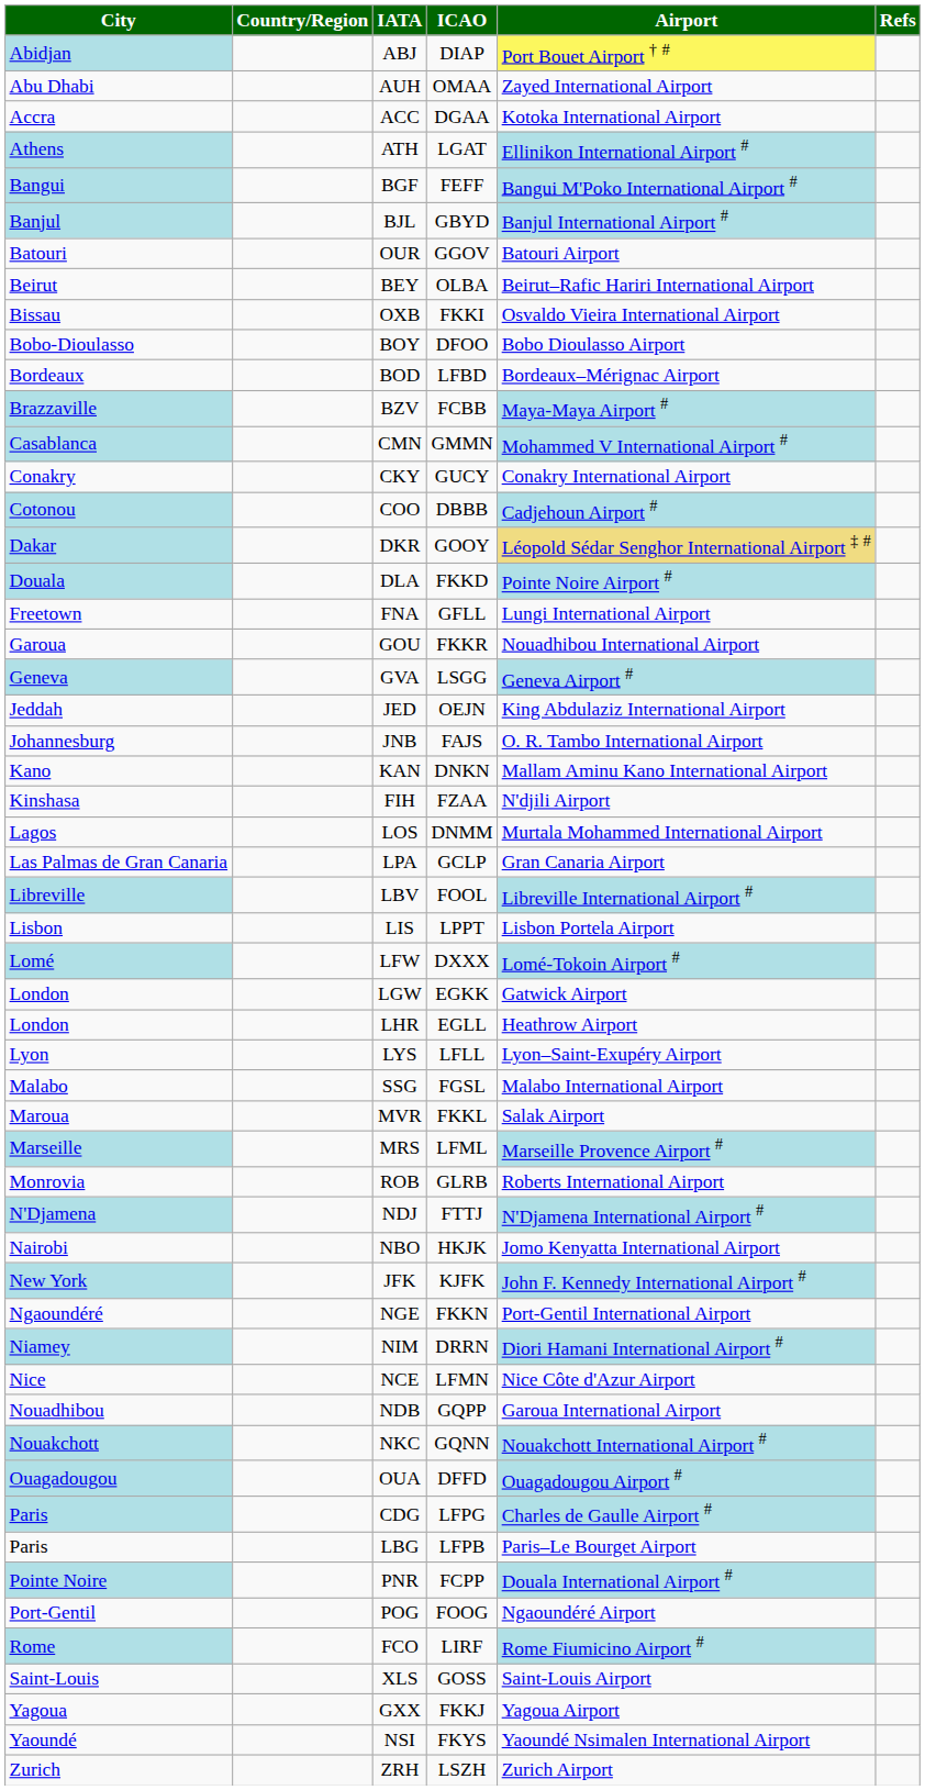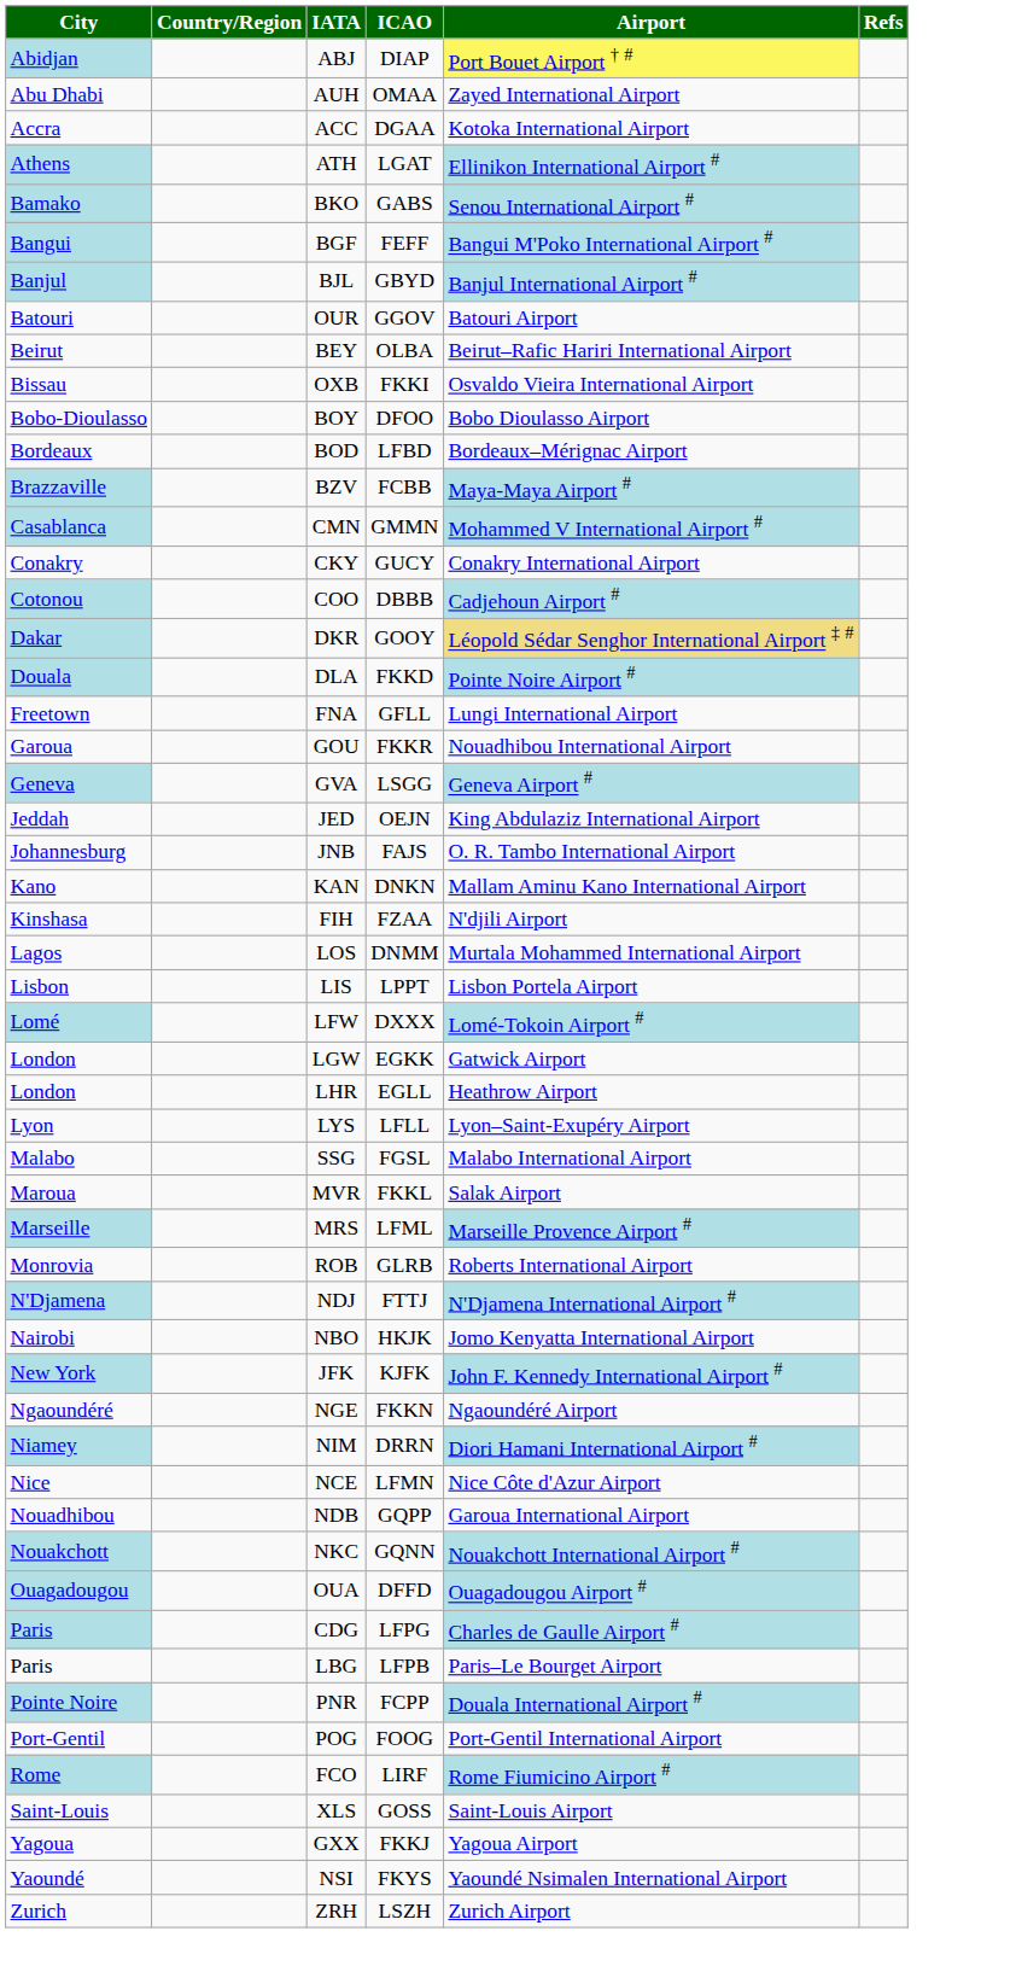+ row: Bamako | BKO | GABS | Senou International Airport #
- row: Las Palmas de Gran Canaria | LPA | GCLP | Gran Canaria Airport
- row: Libreville | LBV | FOOL | Libreville International Airport #
NGE | Airport: Port-Gentil International Airport -> Ngaoundéré Airport
POG | Airport: Ngaoundéré Airport -> Port-Gentil International Airport
